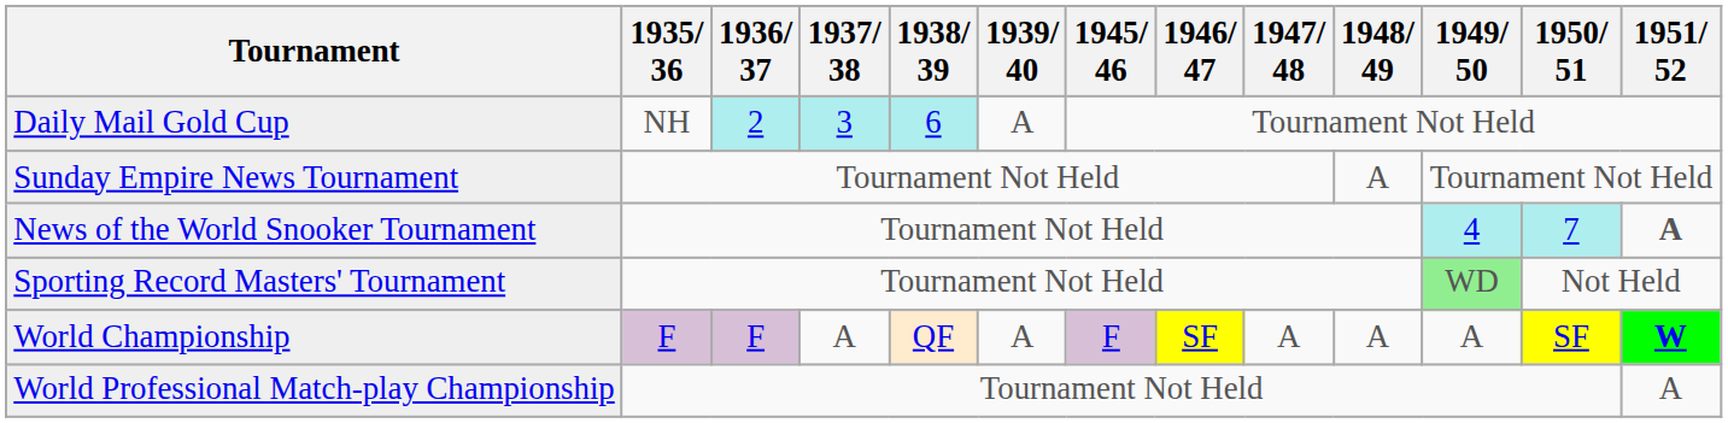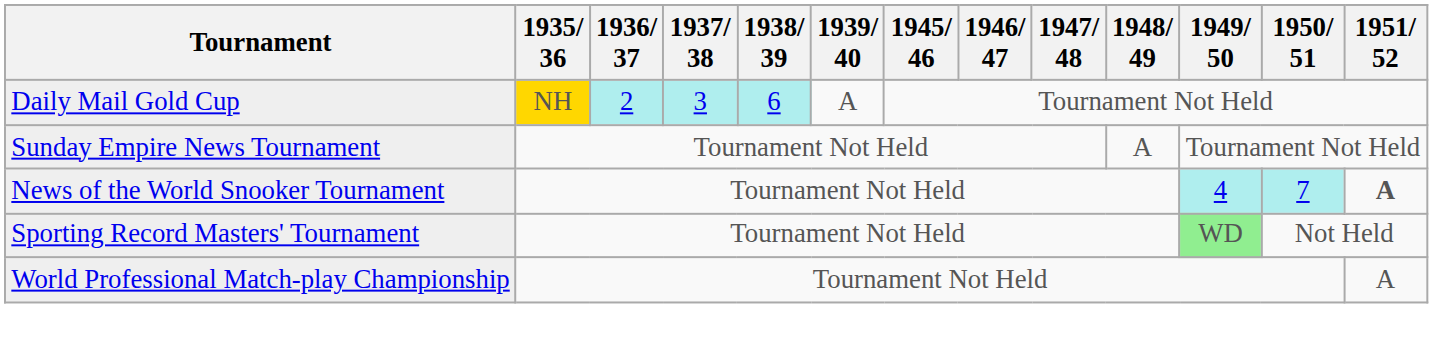Daily Mail Gold Cup | 1935/ 36: no background -> gold background
- row: World Championship | F | F | A | QF | A | F | SF | A | A | A | SF | W
